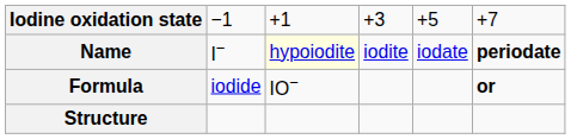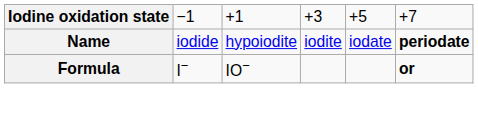Name | column 2: I− -> iodide
Name | column 3: lightyellow background -> no background
Formula | column 2: iodide -> I−
- row: Structure
